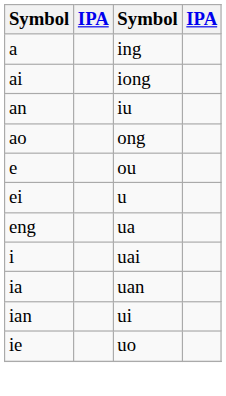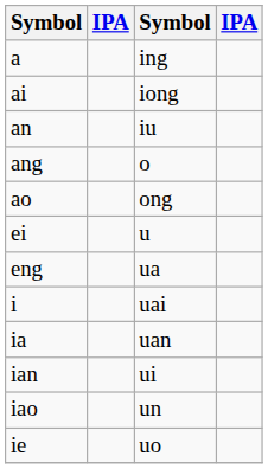+ row: ang | o
- row: e | ou
+ row: iao | un
